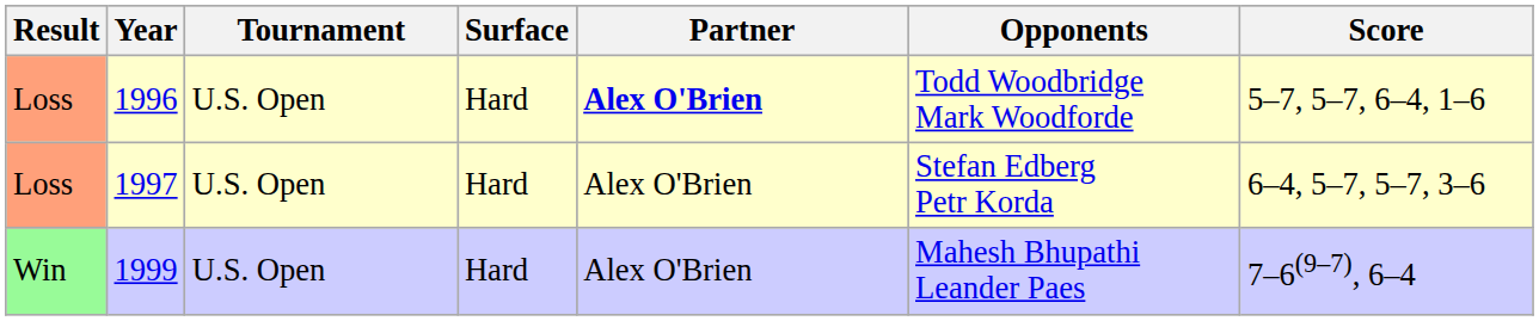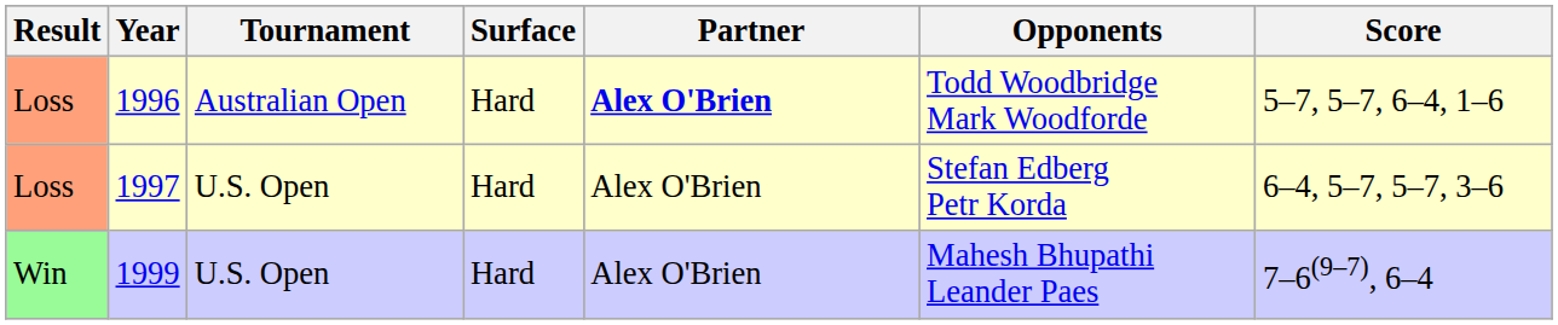1996 | Tournament: U.S. Open -> Australian Open
